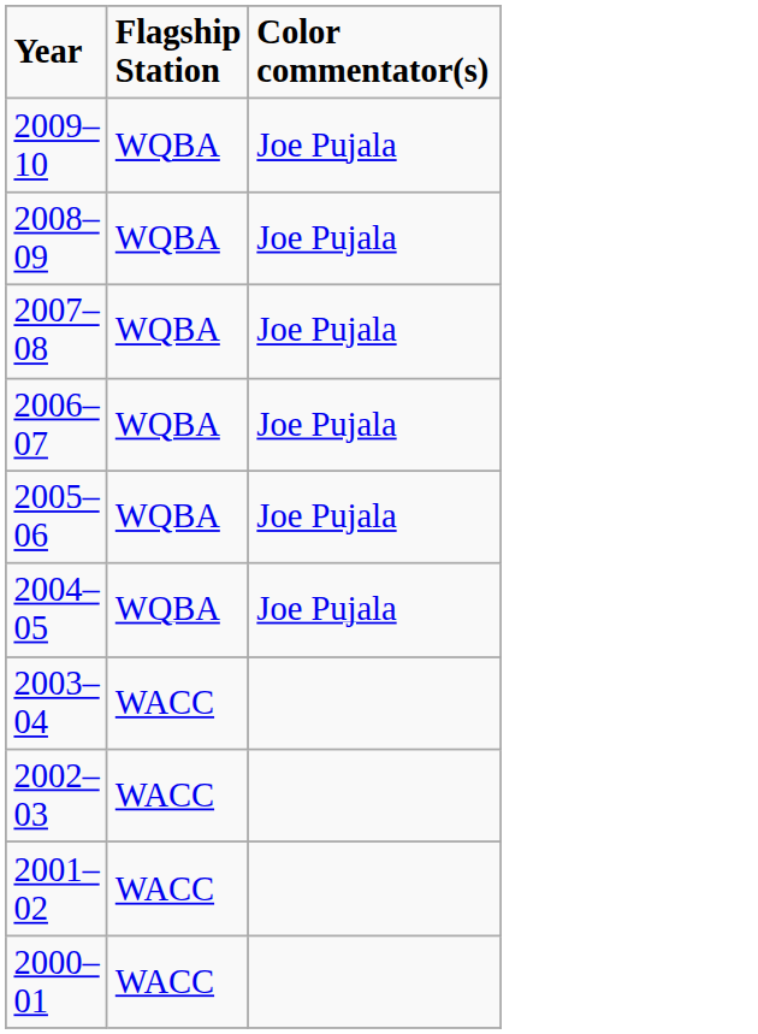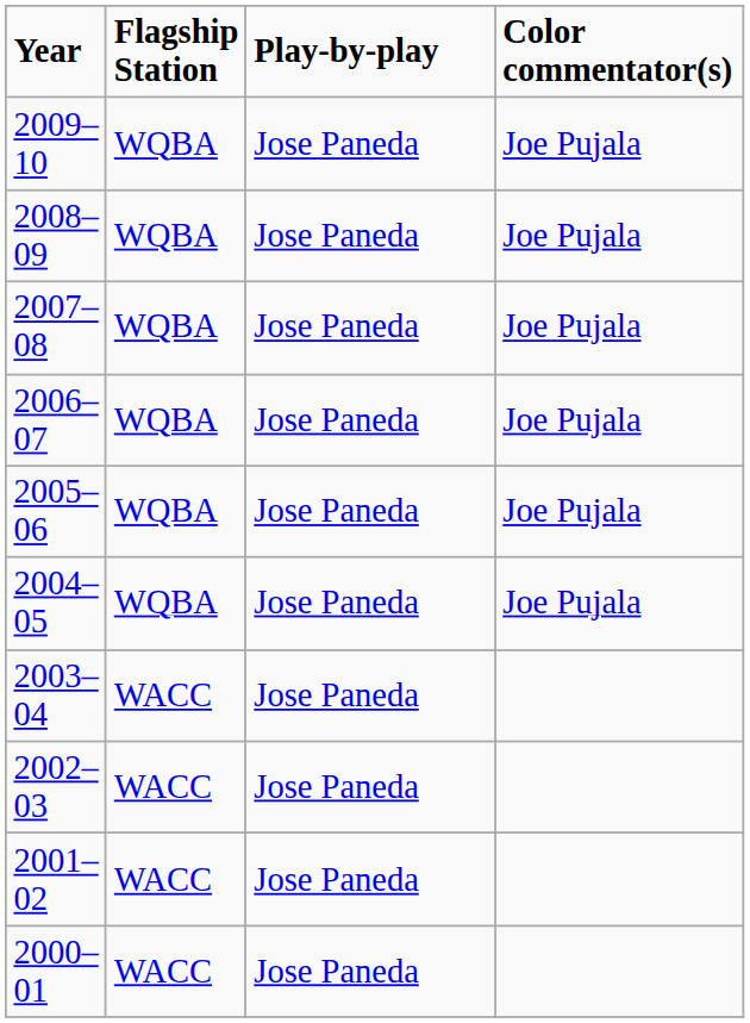+ column: Play-by-play | Jose Paneda | Jose Paneda | Jose Paneda | Jose Paneda | Jose Paneda | Jose Paneda | Jose Paneda | Jose Paneda | Jose Paneda | Jose Paneda
